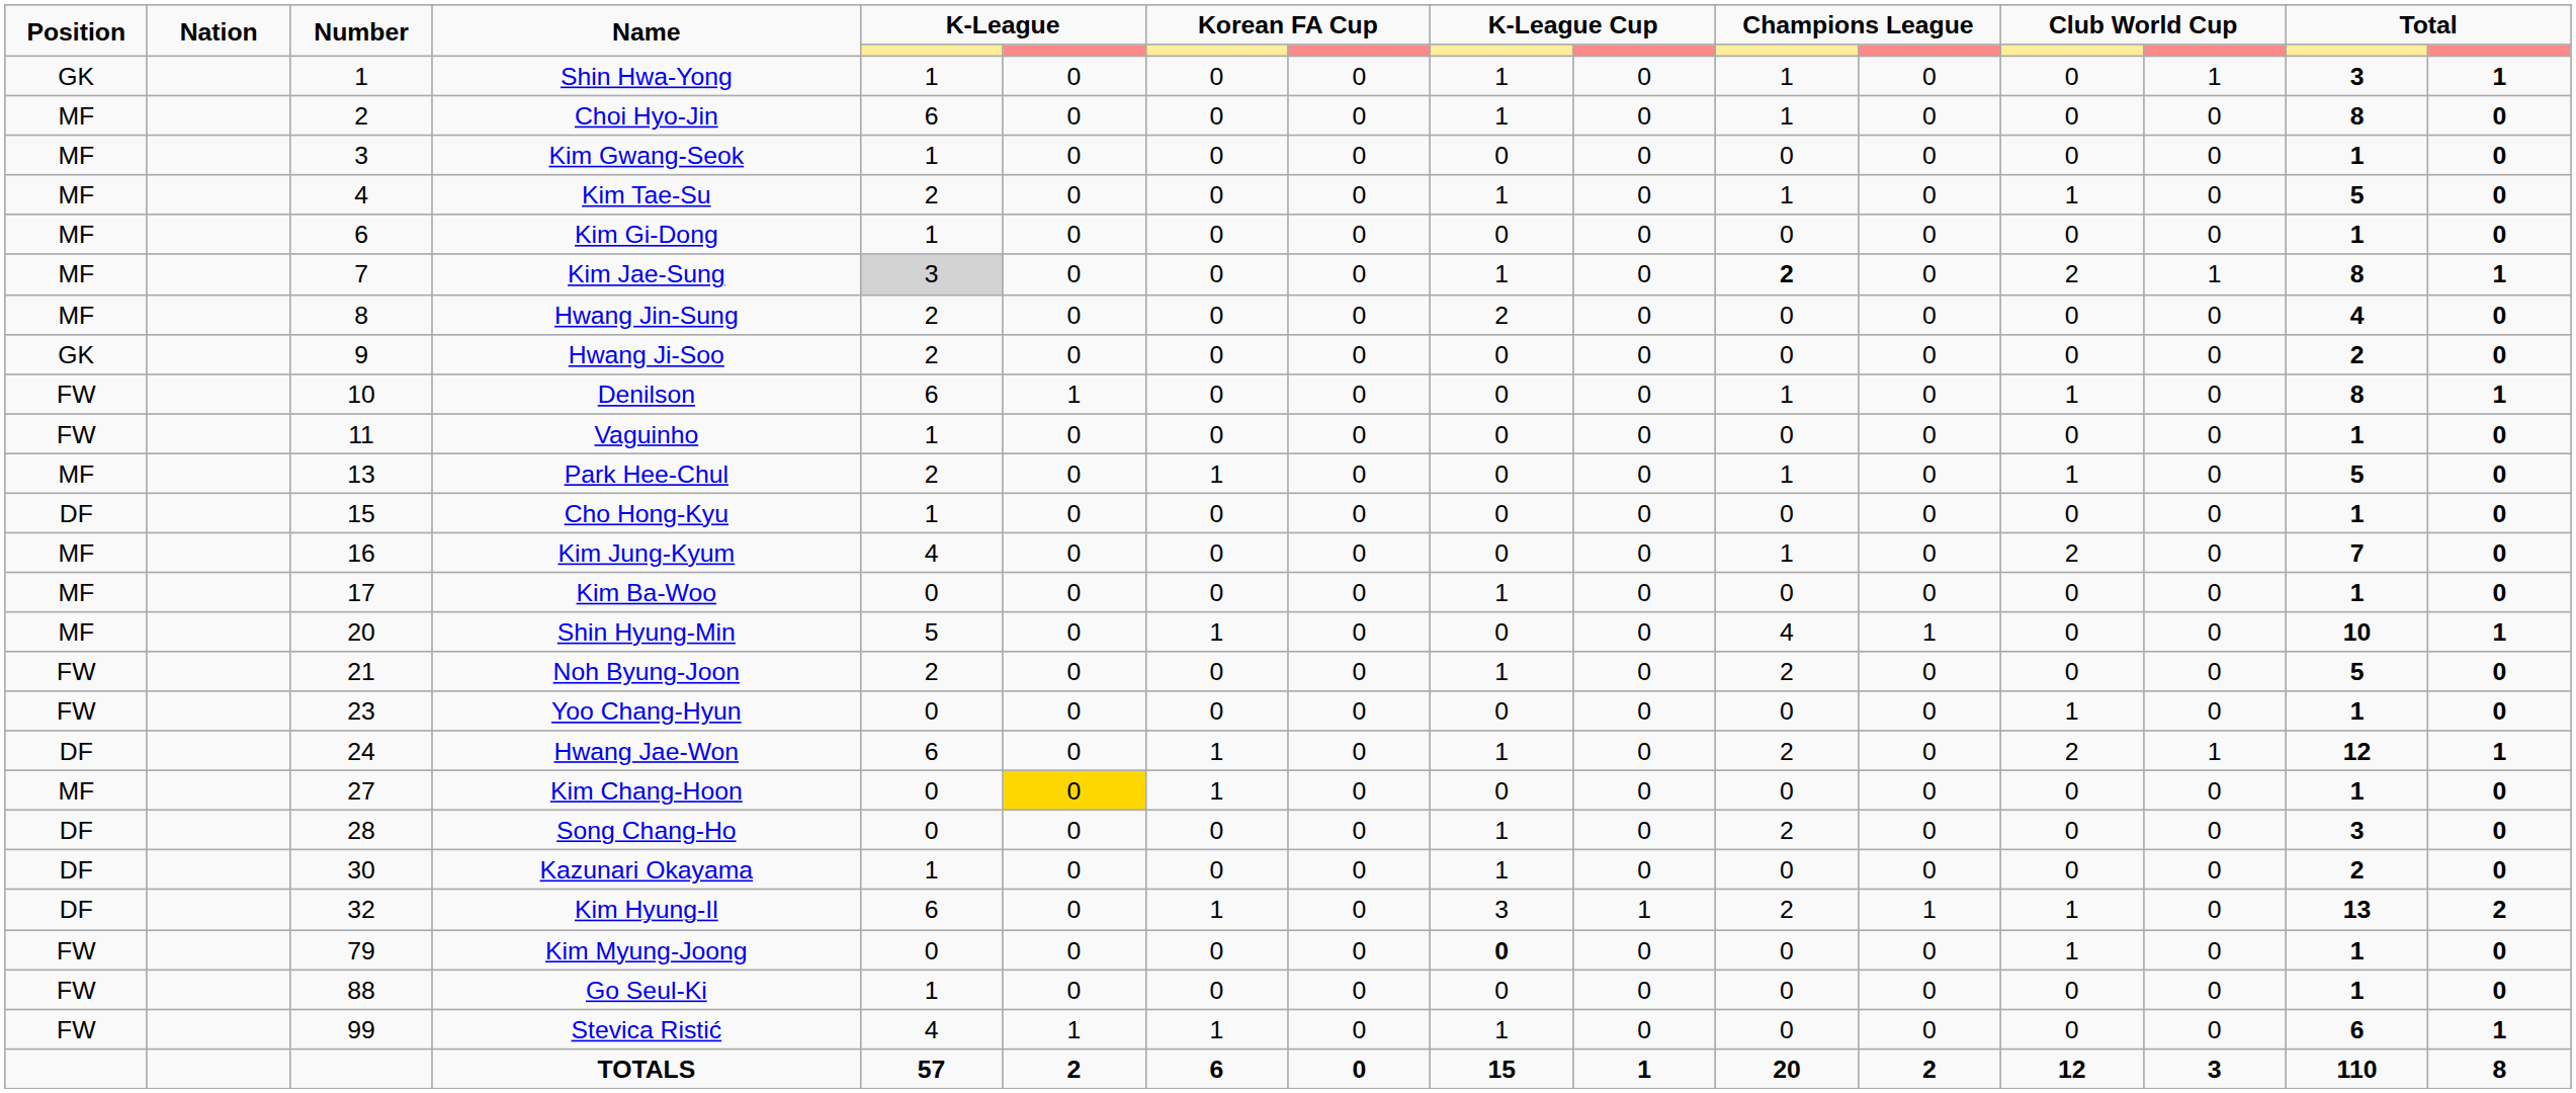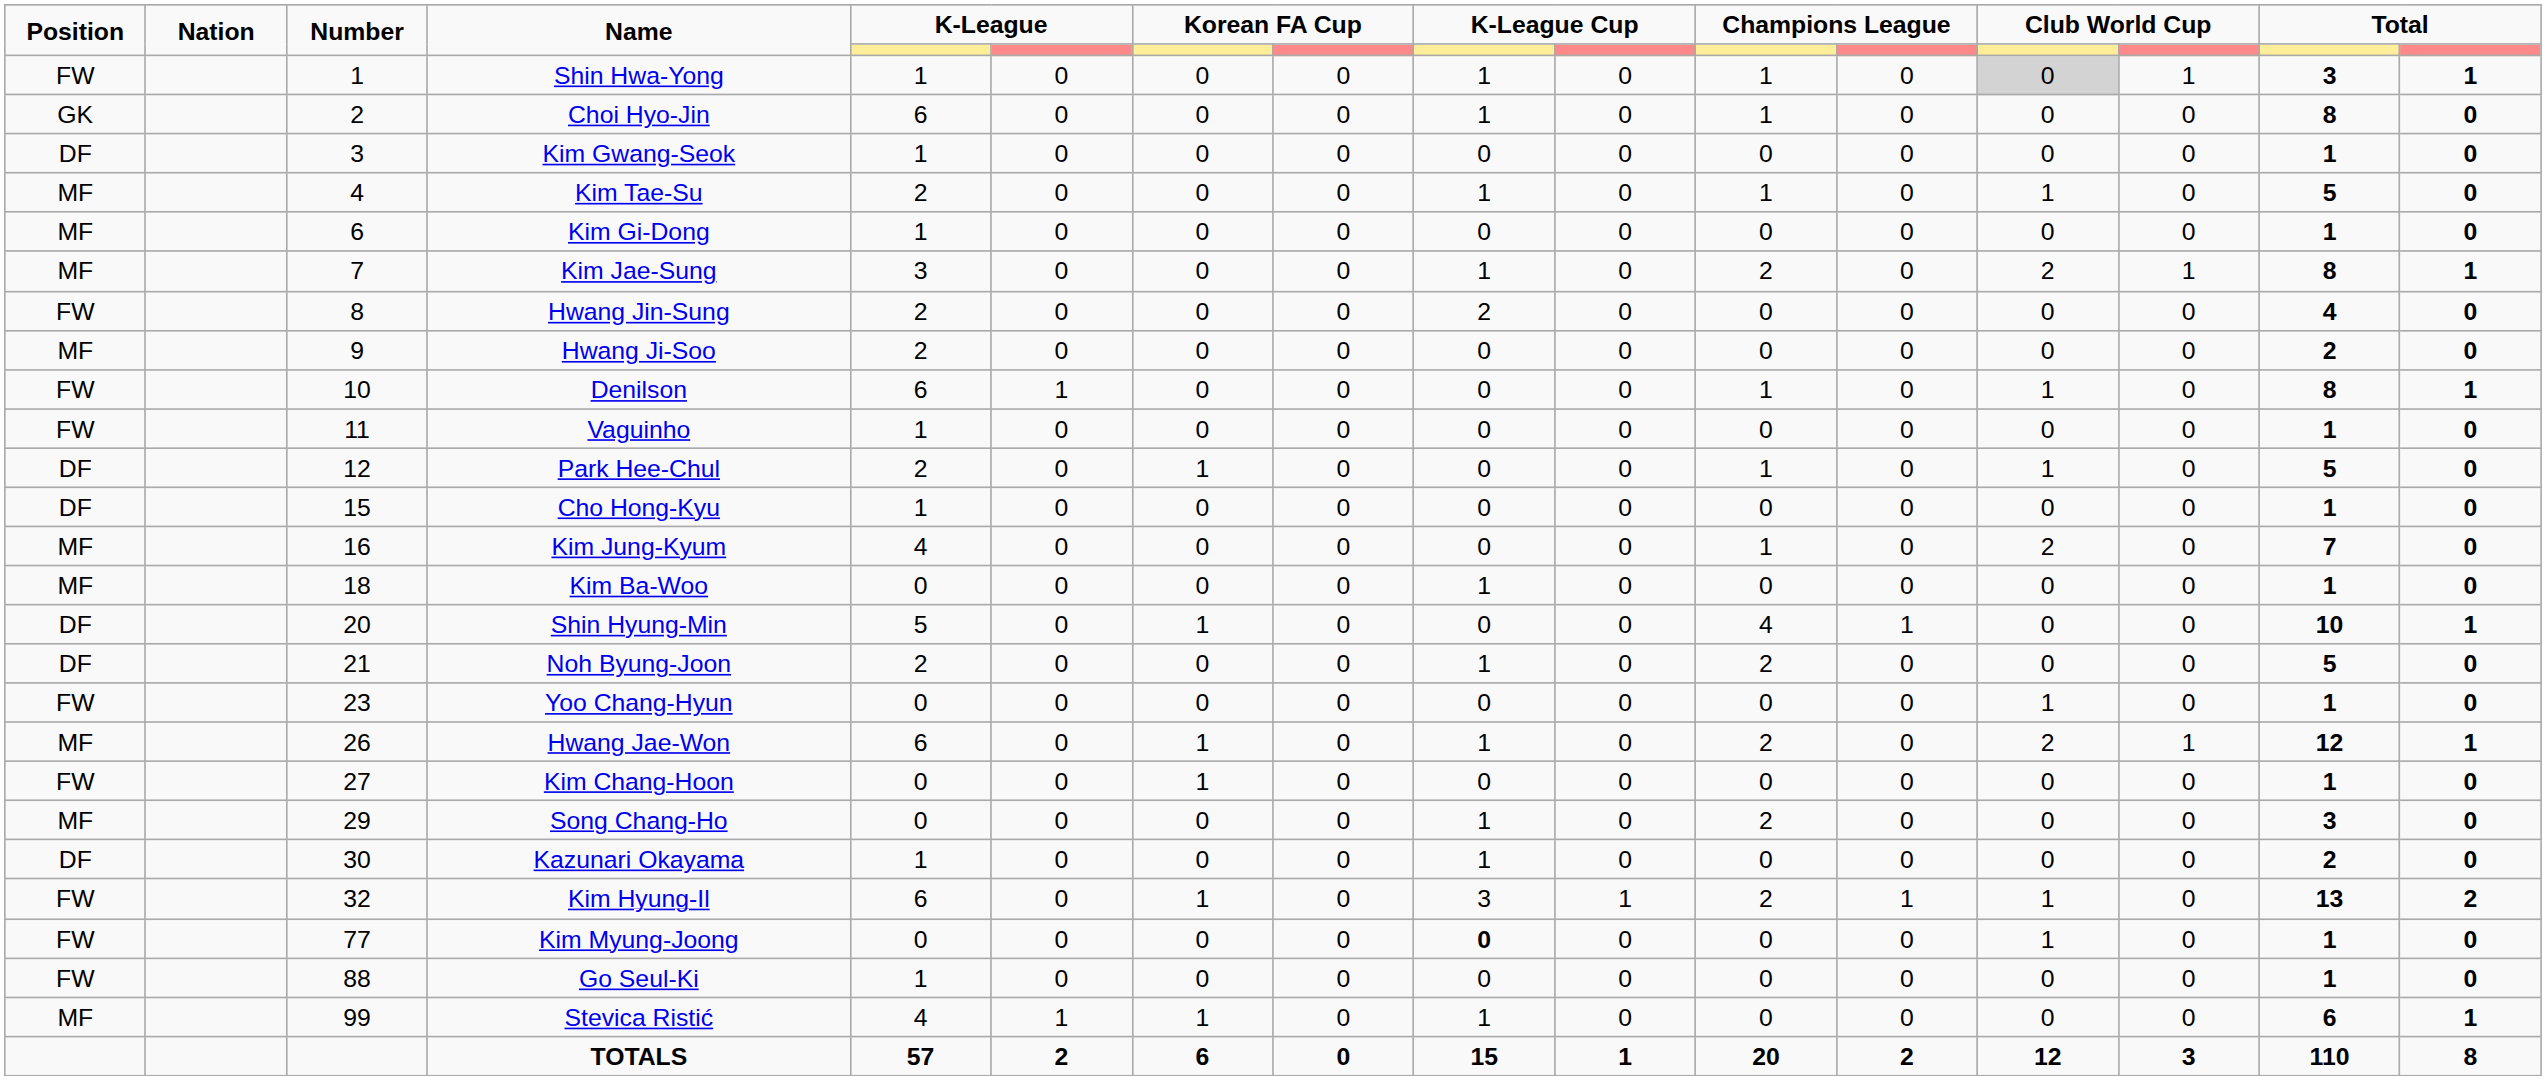Shin Hwa-Yong | Position: GK -> FW
Shin Hwa-Yong | column 13: no background -> lightgrey background
Choi Hyo-Jin | Position: MF -> GK
Kim Gwang-Seok | Position: MF -> DF
Kim Jae-Sung | column 5: lightgrey background -> no background
Kim Jae-Sung | column 11: bold -> normal
Hwang Jin-Sung | Position: MF -> FW
Hwang Ji-Soo | Position: GK -> MF
Park Hee-Chul | Position: MF -> DF
Park Hee-Chul | Number: 13 -> 12
Kim Ba-Woo | Number: 17 -> 18
Shin Hyung-Min | Position: MF -> DF
Noh Byung-Joon | Position: FW -> DF
Hwang Jae-Won | Position: DF -> MF
Hwang Jae-Won | Number: 24 -> 26
Kim Chang-Hoon | Position: MF -> FW
Kim Chang-Hoon | column 6: gold background -> no background
Song Chang-Ho | Position: DF -> MF
Song Chang-Ho | Number: 28 -> 29
Kim Hyung-Il | Position: DF -> FW
Kim Myung-Joong | Number: 79 -> 77
Stevica Ristić | Position: FW -> MF
